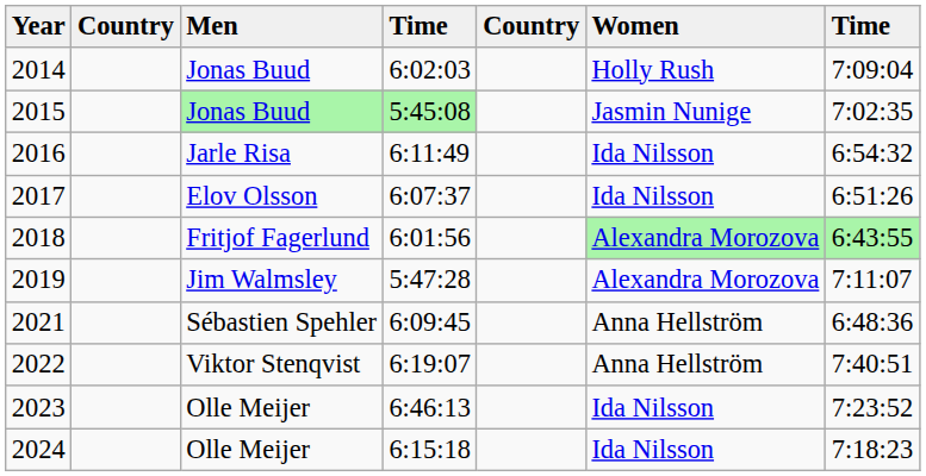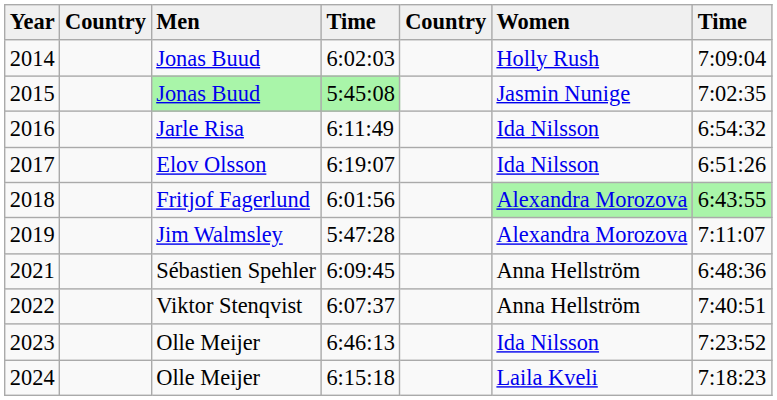2017 | column 4: 6:07:37 -> 6:19:07
2022 | column 4: 6:19:07 -> 6:07:37
2024 | Women: Ida Nilsson -> Laila Kveli
